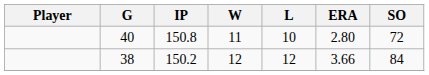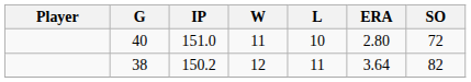40 | IP: 150.8 -> 151.0
38 | L: 12 -> 11
38 | ERA: 3.66 -> 3.64
38 | SO: 84 -> 82
